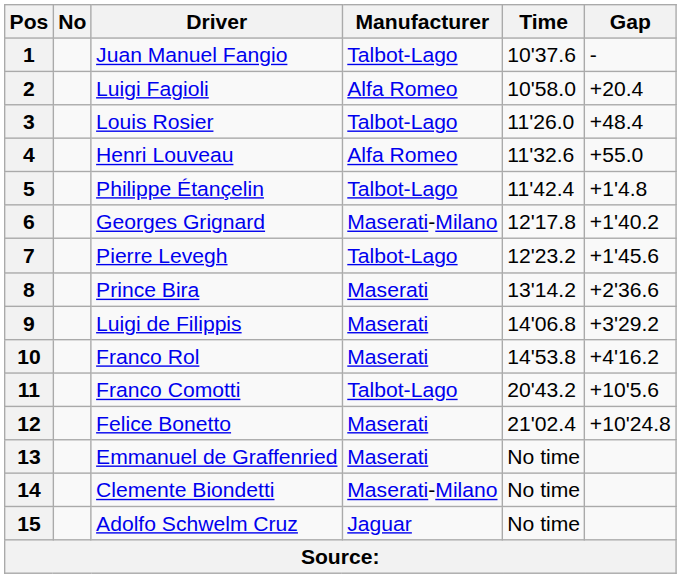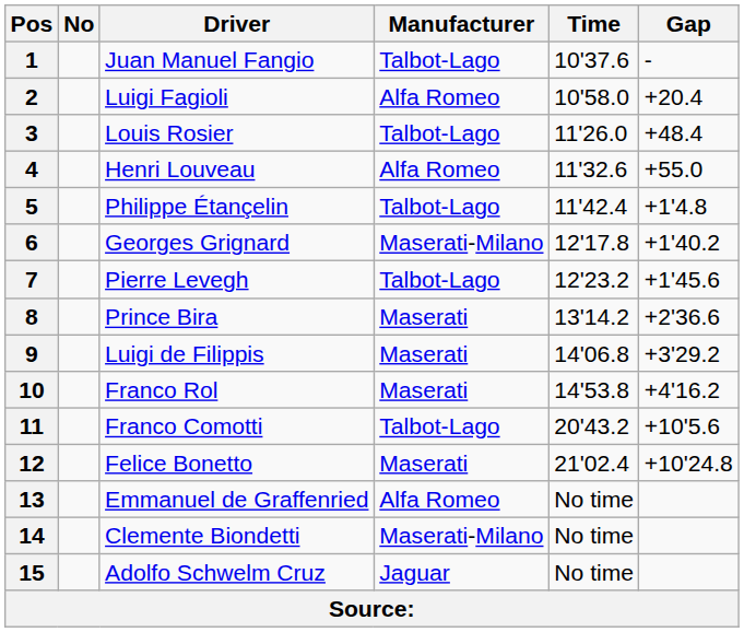13 | Manufacturer: Maserati -> Alfa Romeo
